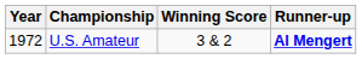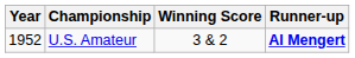U.S. Amateur | Year: 1972 -> 1952
